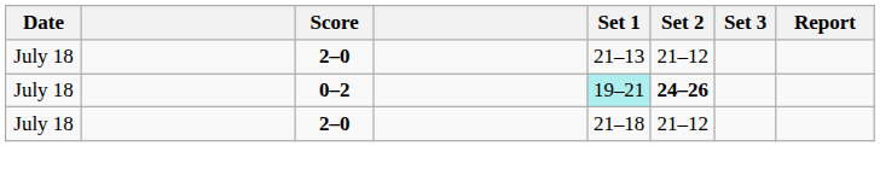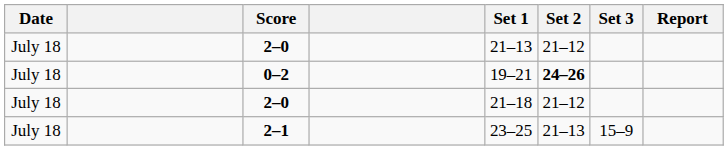0–2 | Set 1: paleturquoise background -> no background
+ row: July 18 | 2–1 | 23–25 | 21–13 | 15–9
